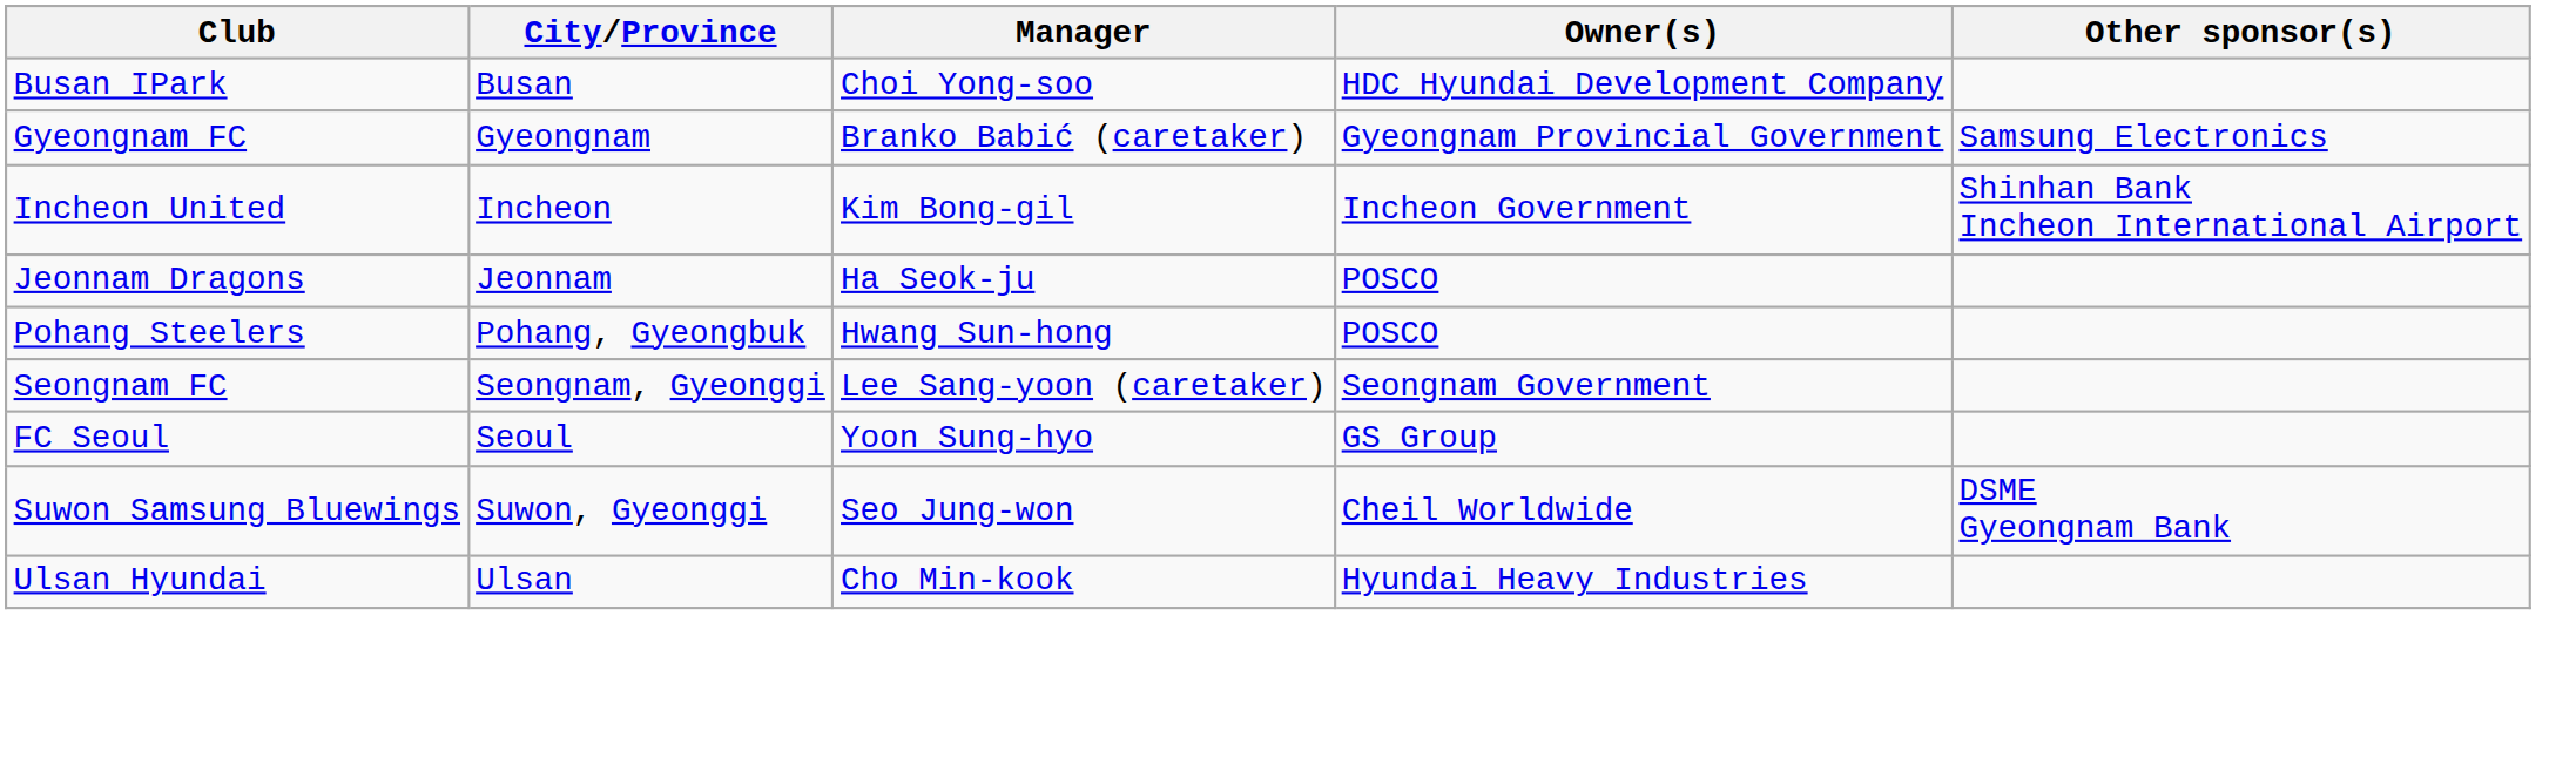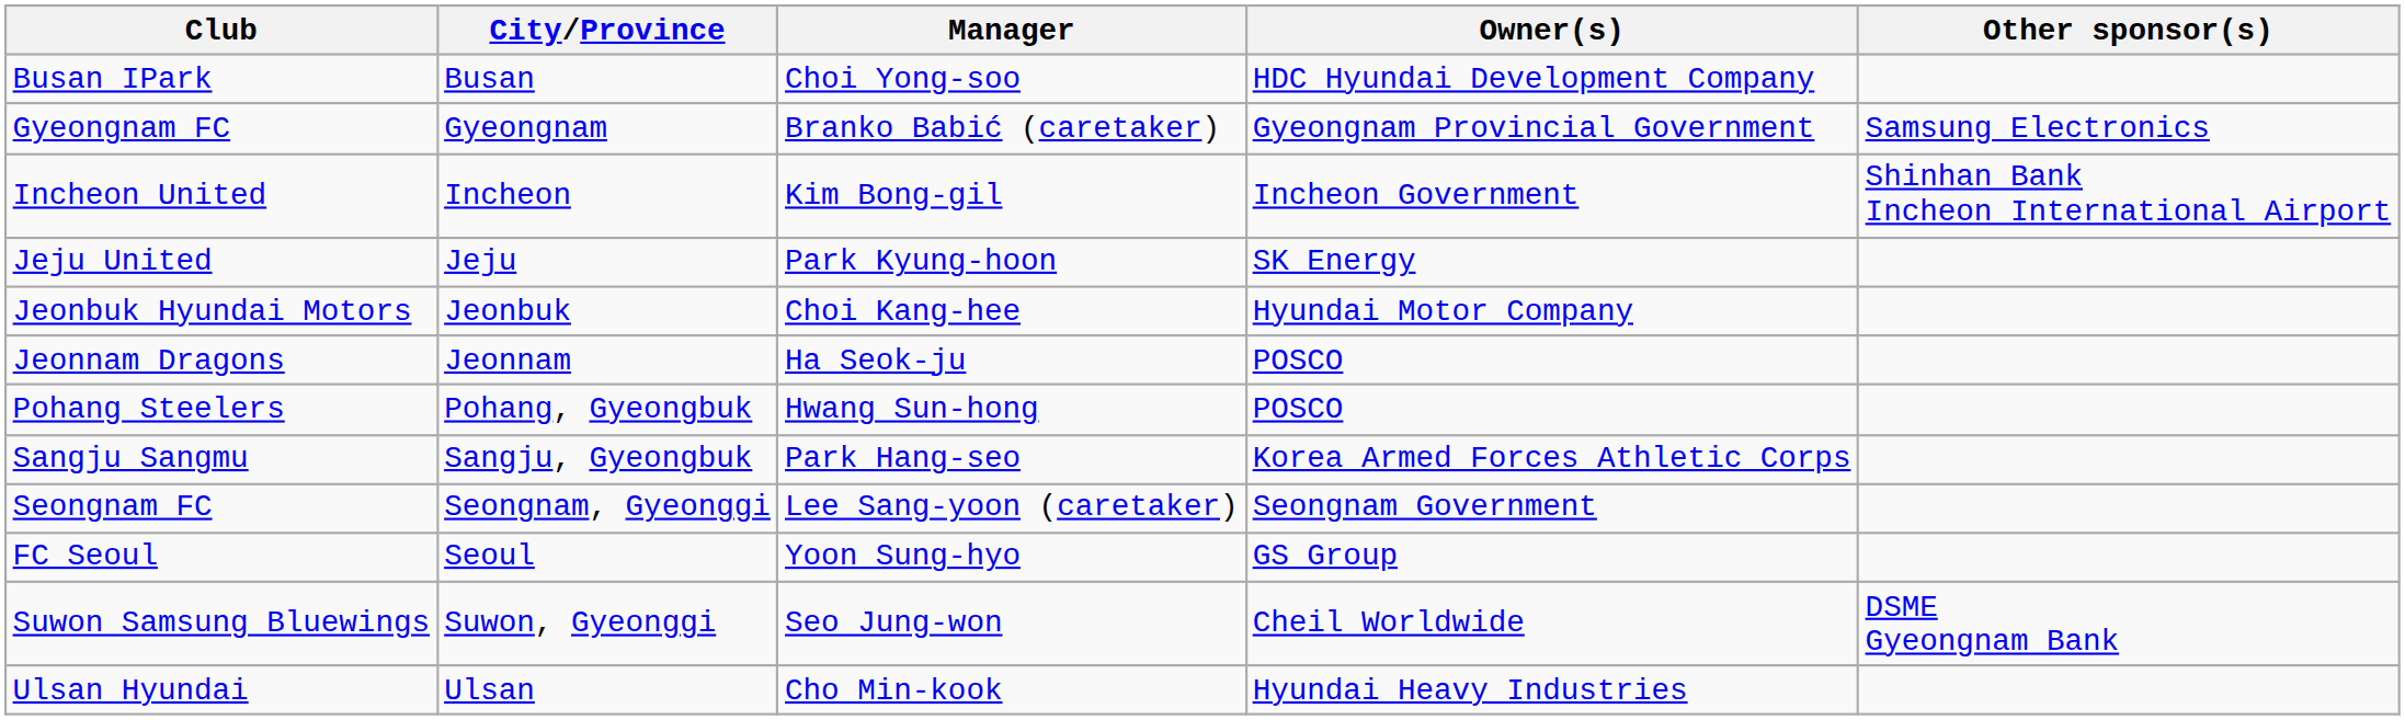+ row: Jeju United | Jeju | Park Kyung-hoon | SK Energy
+ row: Jeonbuk Hyundai Motors | Jeonbuk | Choi Kang-hee | Hyundai Motor Company
+ row: Sangju Sangmu | Sangju, Gyeongbuk | Park Hang-seo | Korea Armed Forces Athletic Corps
